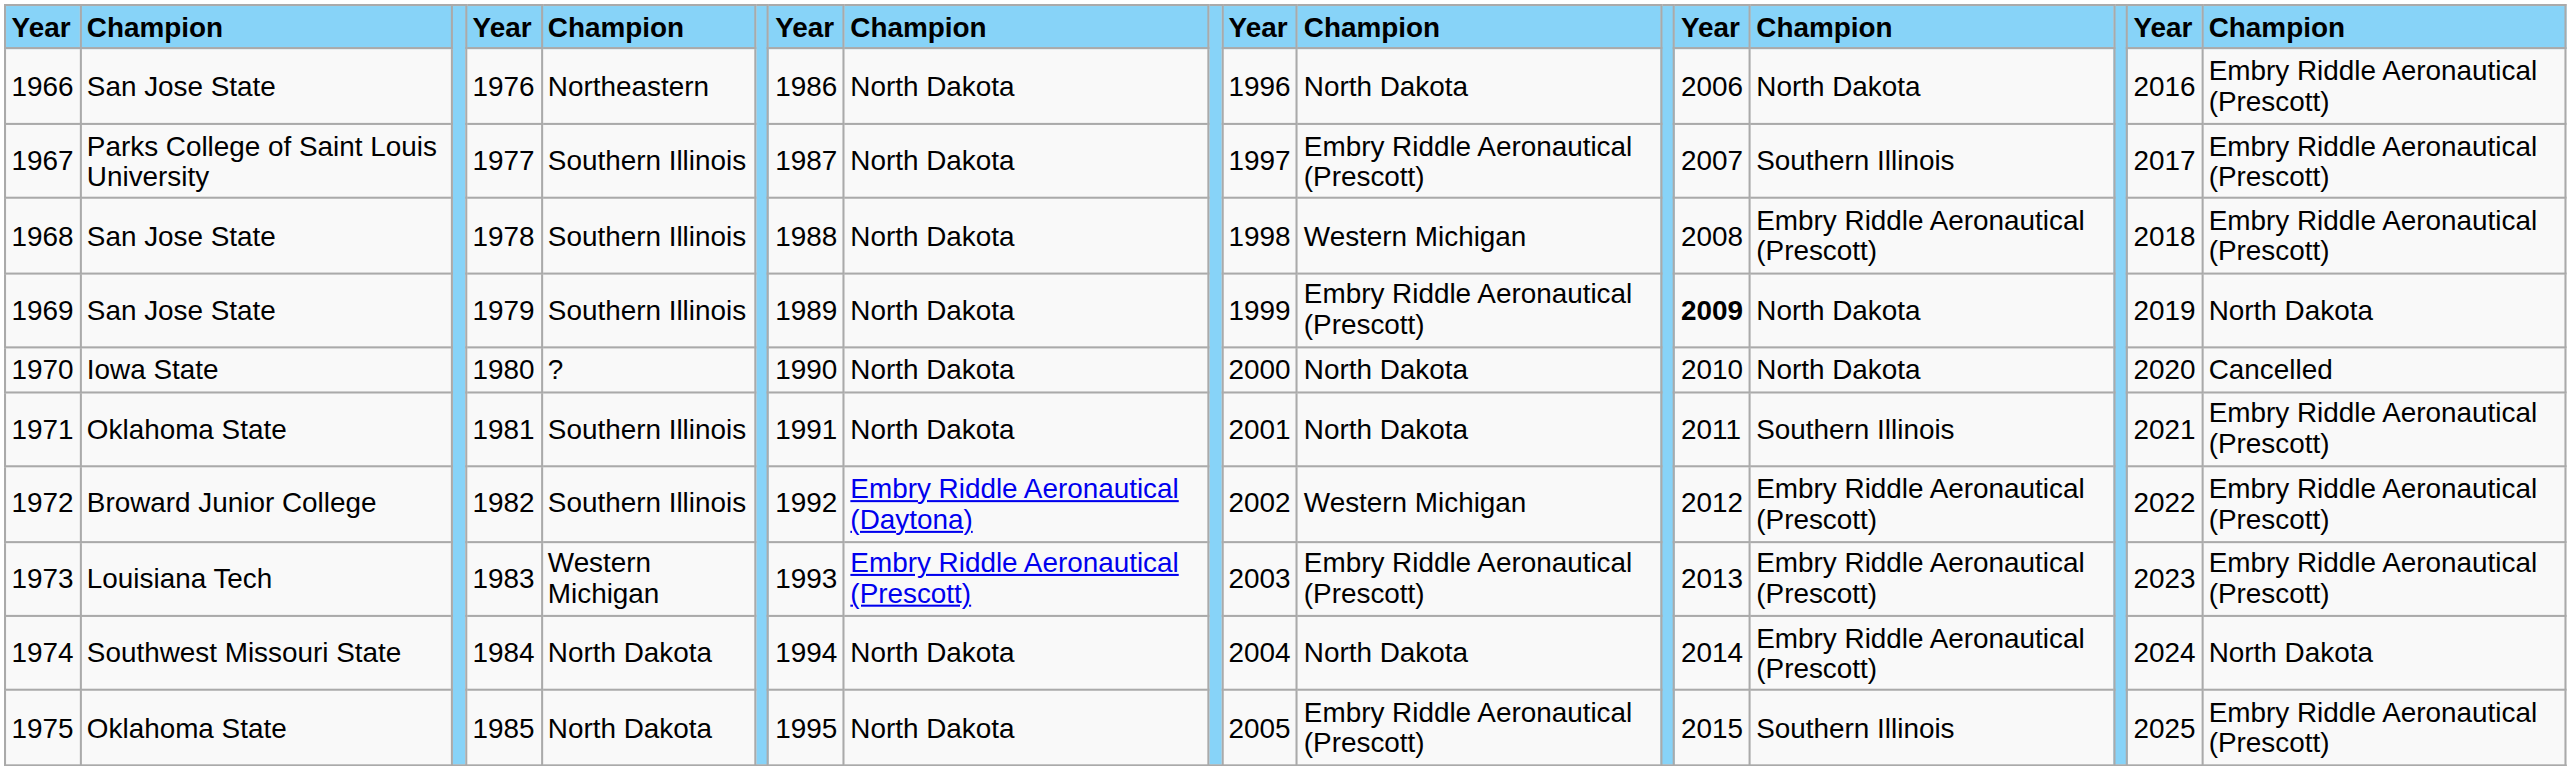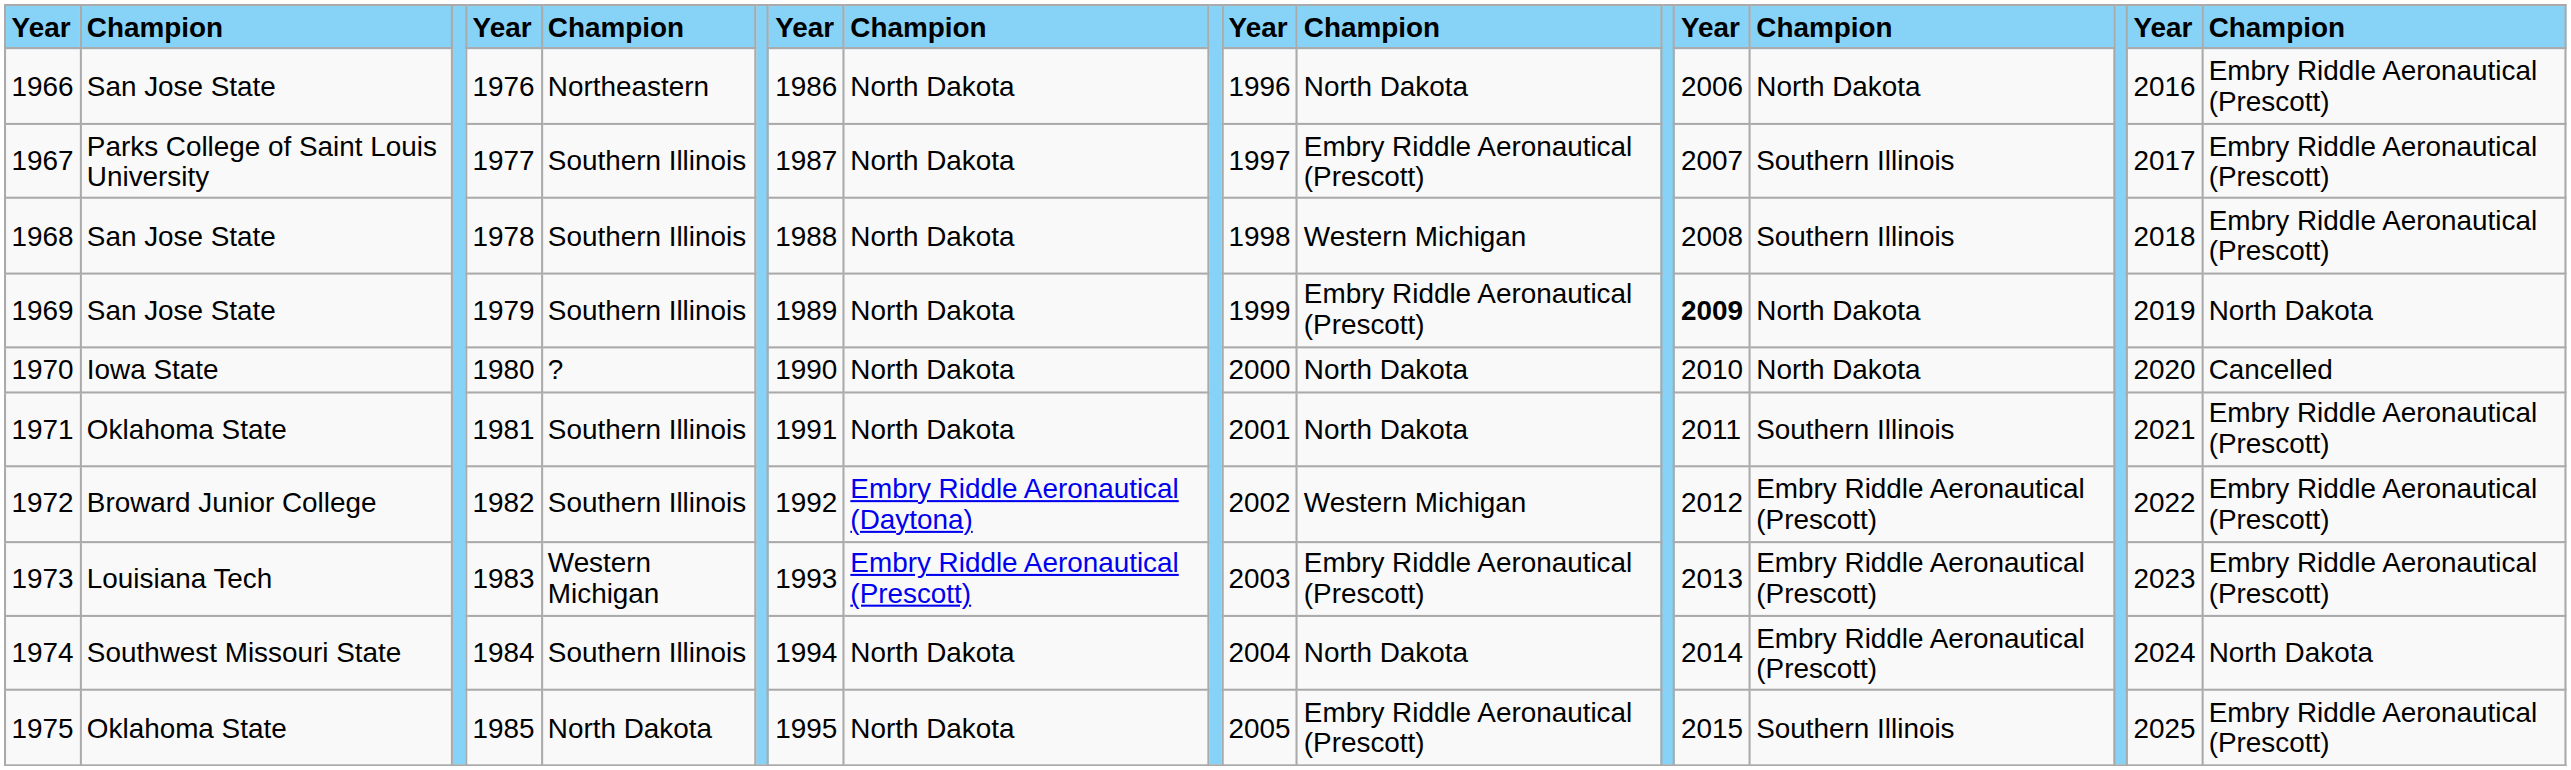1968 | column 14: Embry Riddle Aeronautical (Prescott) -> Southern Illinois
1974 | column 5: North Dakota -> Southern Illinois
